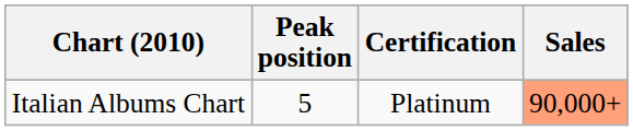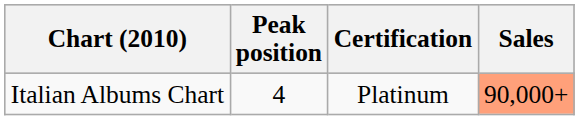Italian Albums Chart | Peak position: 5 -> 4
